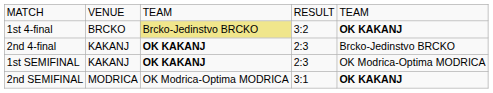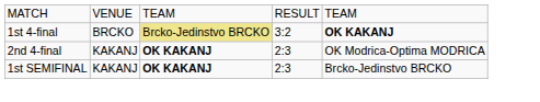2nd 4-final | column 5: Brcko-Jedinstvo BRCKO -> OK Modrica-Optima MODRICA
1st SEMIFINAL | column 5: OK Modrica-Optima MODRICA -> Brcko-Jedinstvo BRCKO
- row: 2nd SEMIFINAL | MODRICA | OK Modrica-Optima MODRICA | 3:1 | OK KAKANJ
